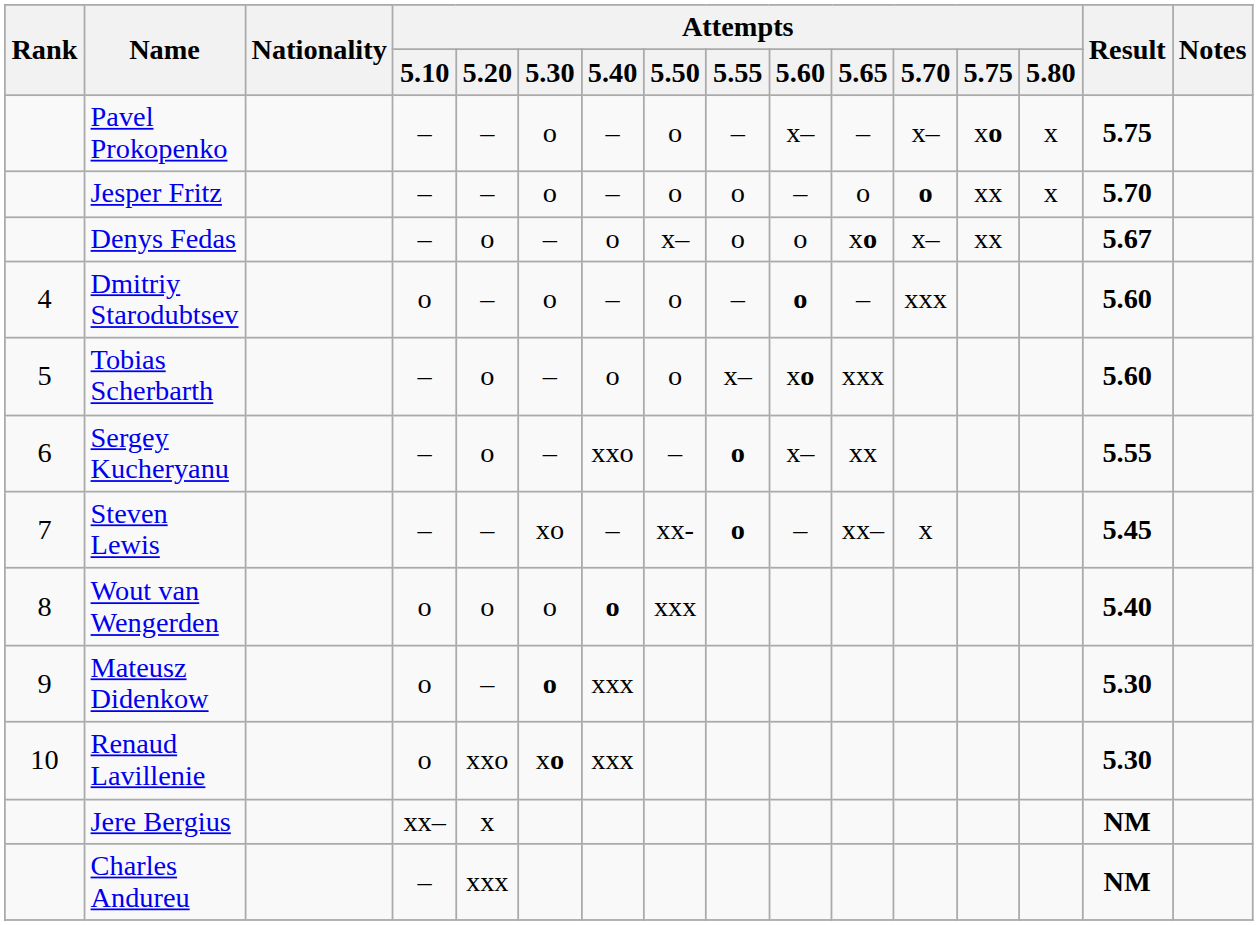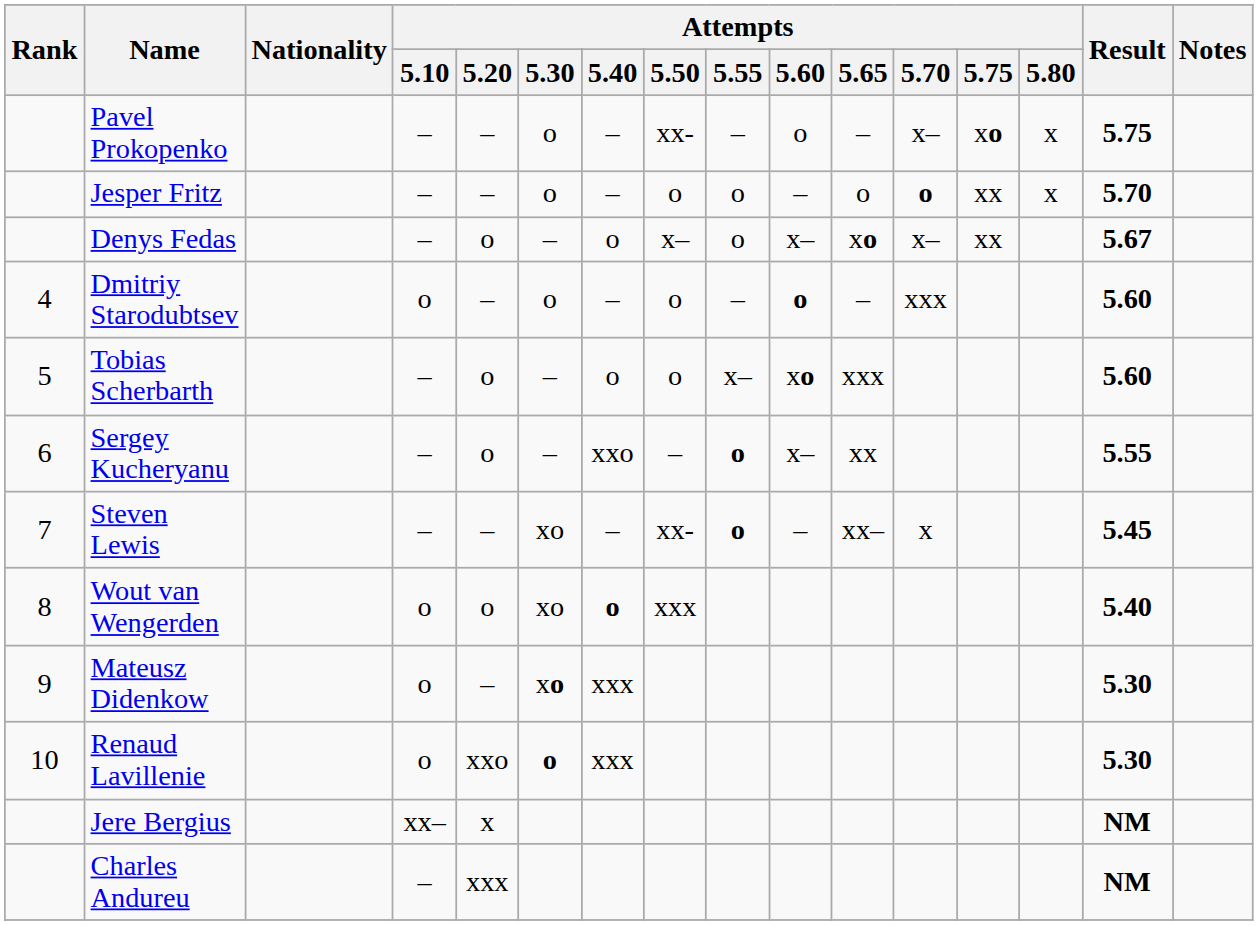Pavel Prokopenko | Attempts / 5.50: o -> xx-
Pavel Prokopenko | Attempts / 5.60: x– -> o
Denys Fedas | Attempts / 5.60: o -> x–
Wout van Wengerden | Attempts / 5.30: o -> xo
Mateusz Didenkow | Attempts / 5.30: o -> xo
Renaud Lavillenie | Attempts / 5.30: xo -> o
